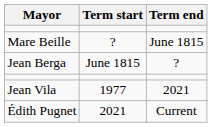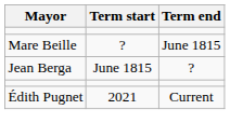- row: Jean Vila | 1977 | 2021
